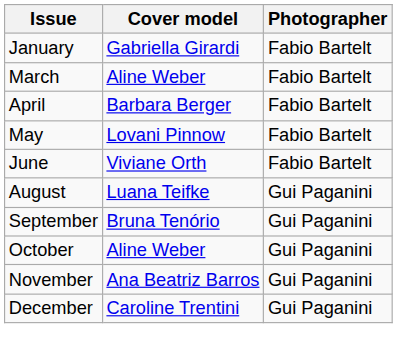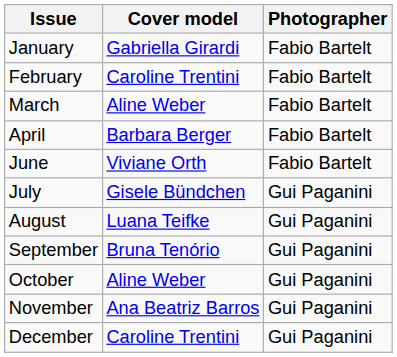+ row: February | Caroline Trentini | Fabio Bartelt
- row: May | Lovani Pinnow | Fabio Bartelt
+ row: July | Gisele Bündchen | Gui Paganini
